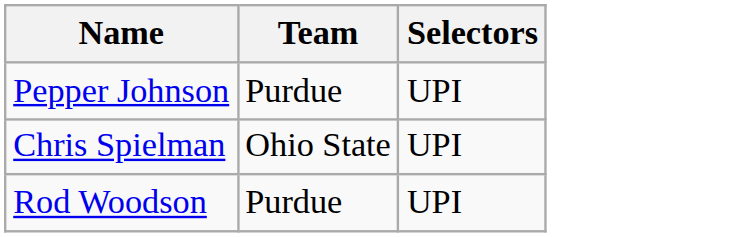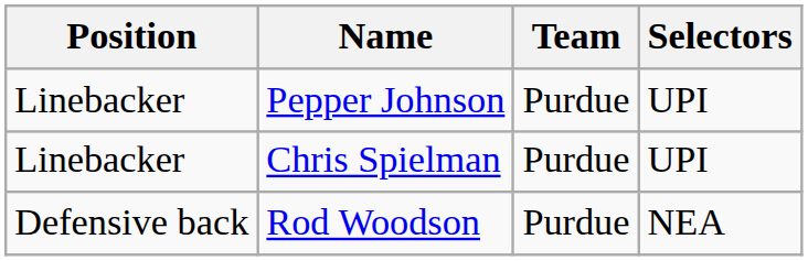+ column: Position | Linebacker | Linebacker | Defensive back
Chris Spielman | Team: Ohio State -> Purdue
Rod Woodson | Selectors: UPI -> NEA
